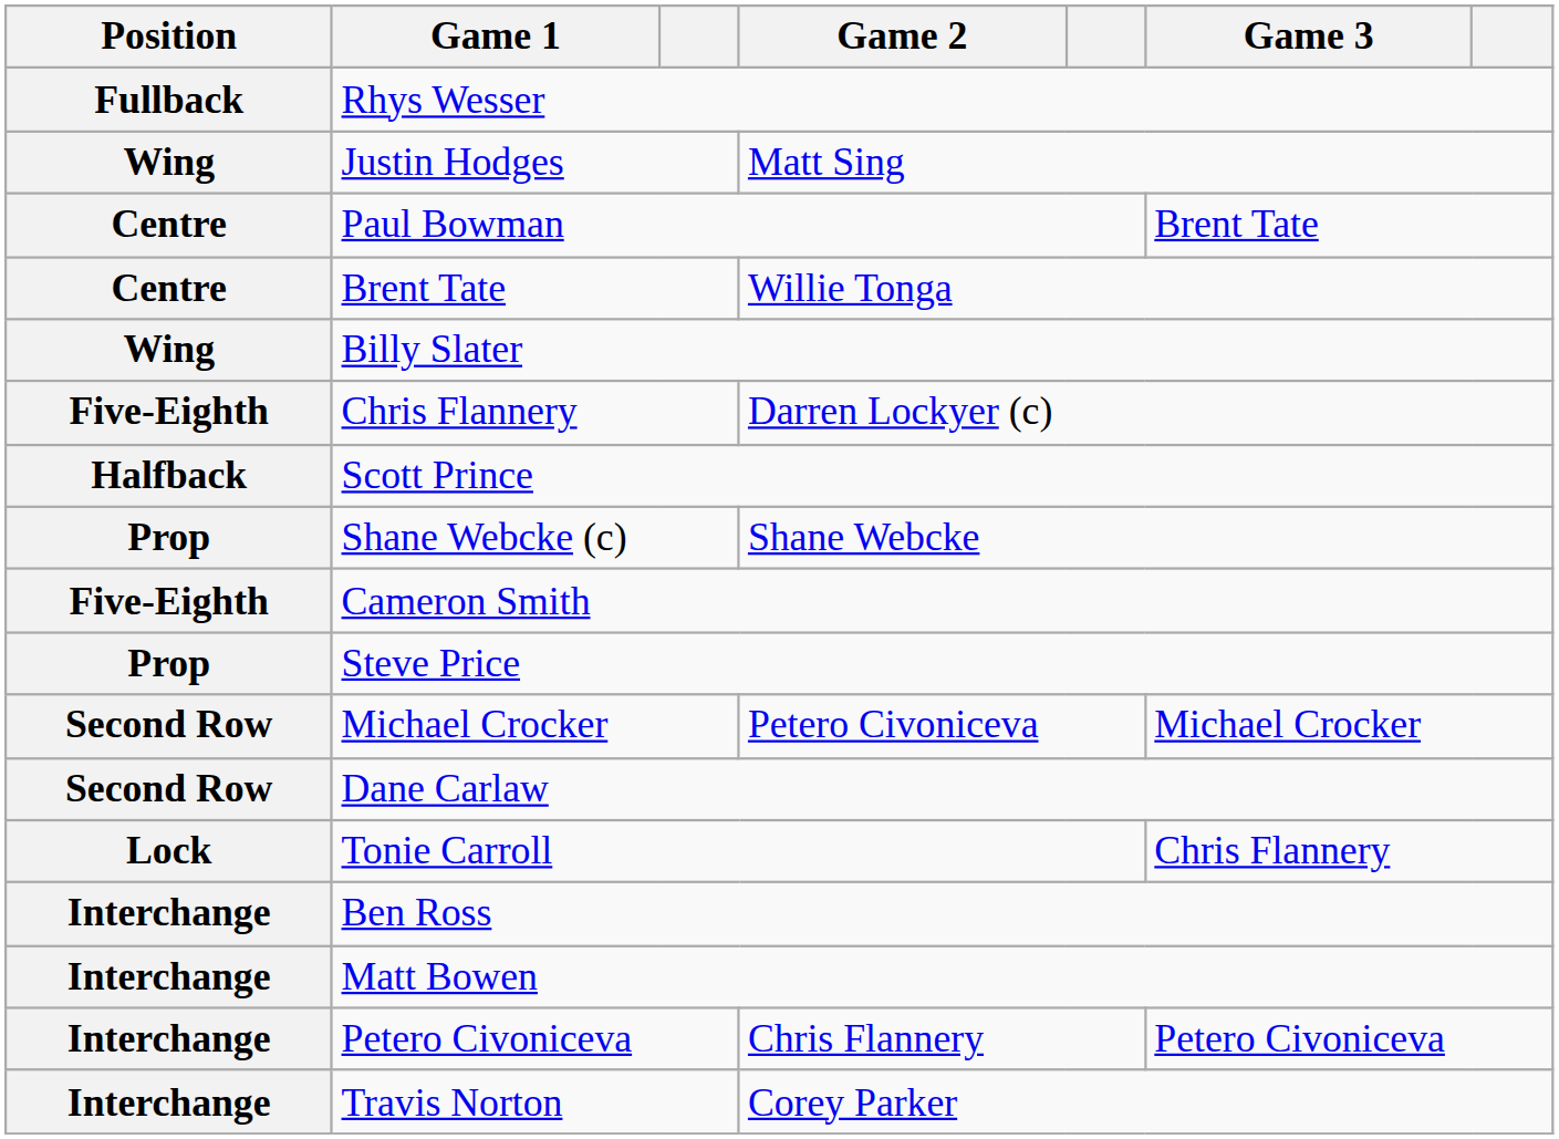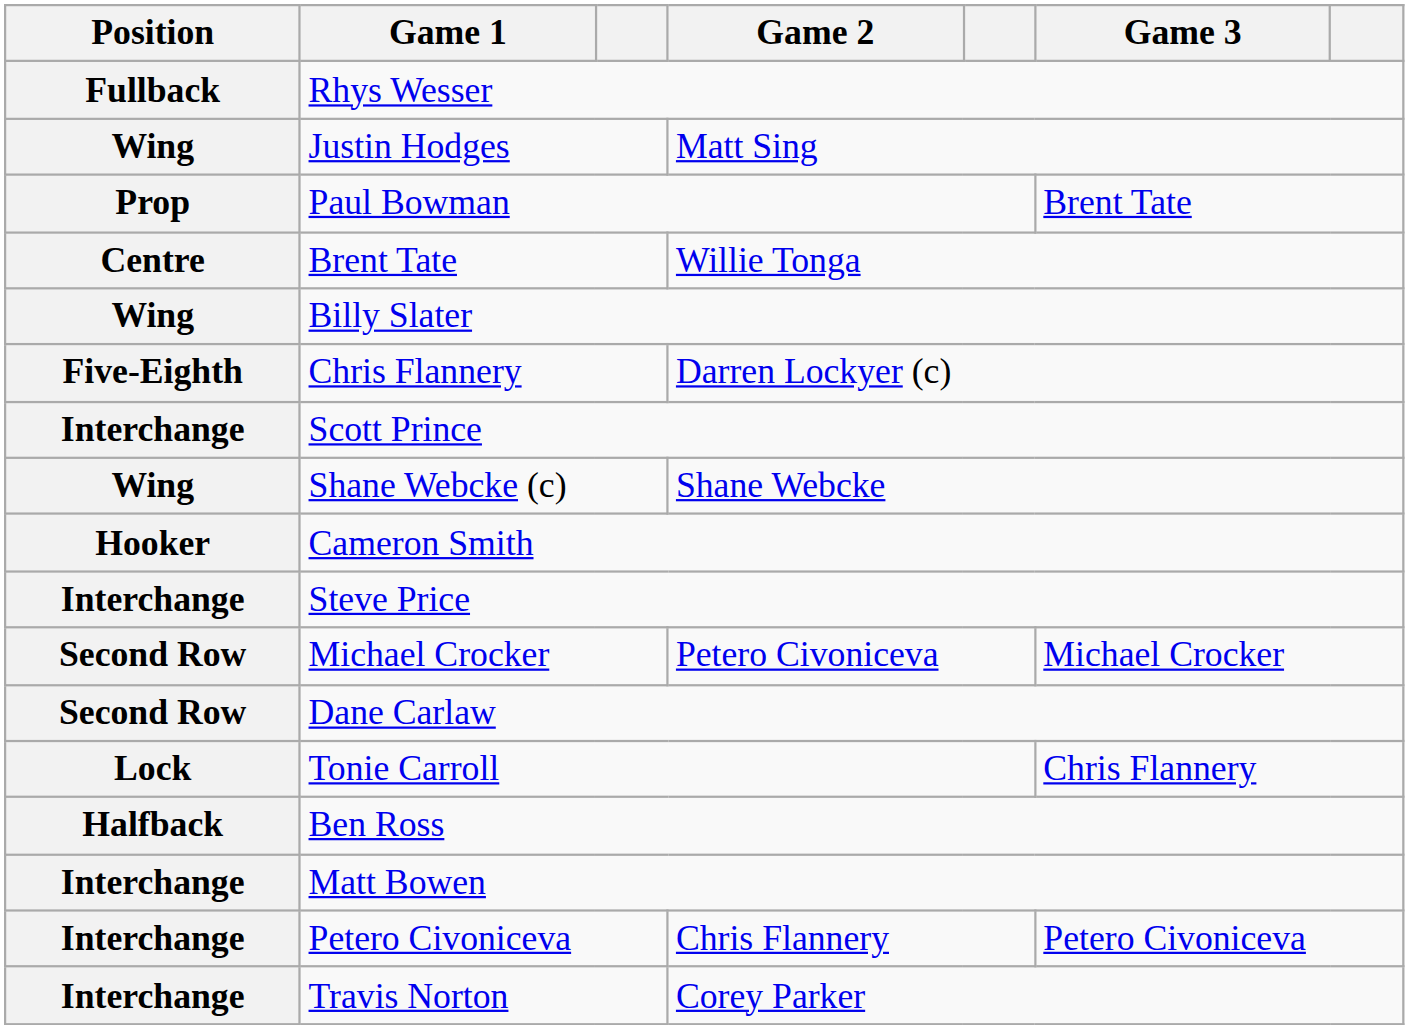Paul Bowman | Position: Centre -> Prop
Scott Prince | Position: Halfback -> Interchange
Shane Webcke (c) | Position: Prop -> Wing
Cameron Smith | Position: Five-Eighth -> Hooker
Steve Price | Position: Prop -> Interchange
Ben Ross | Position: Interchange -> Halfback
